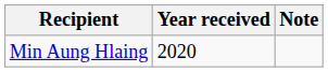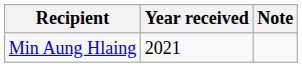Min Aung Hlaing | Year received: 2020 -> 2021
